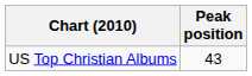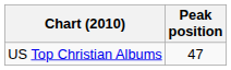US Top Christian Albums | Peak position: 43 -> 47
